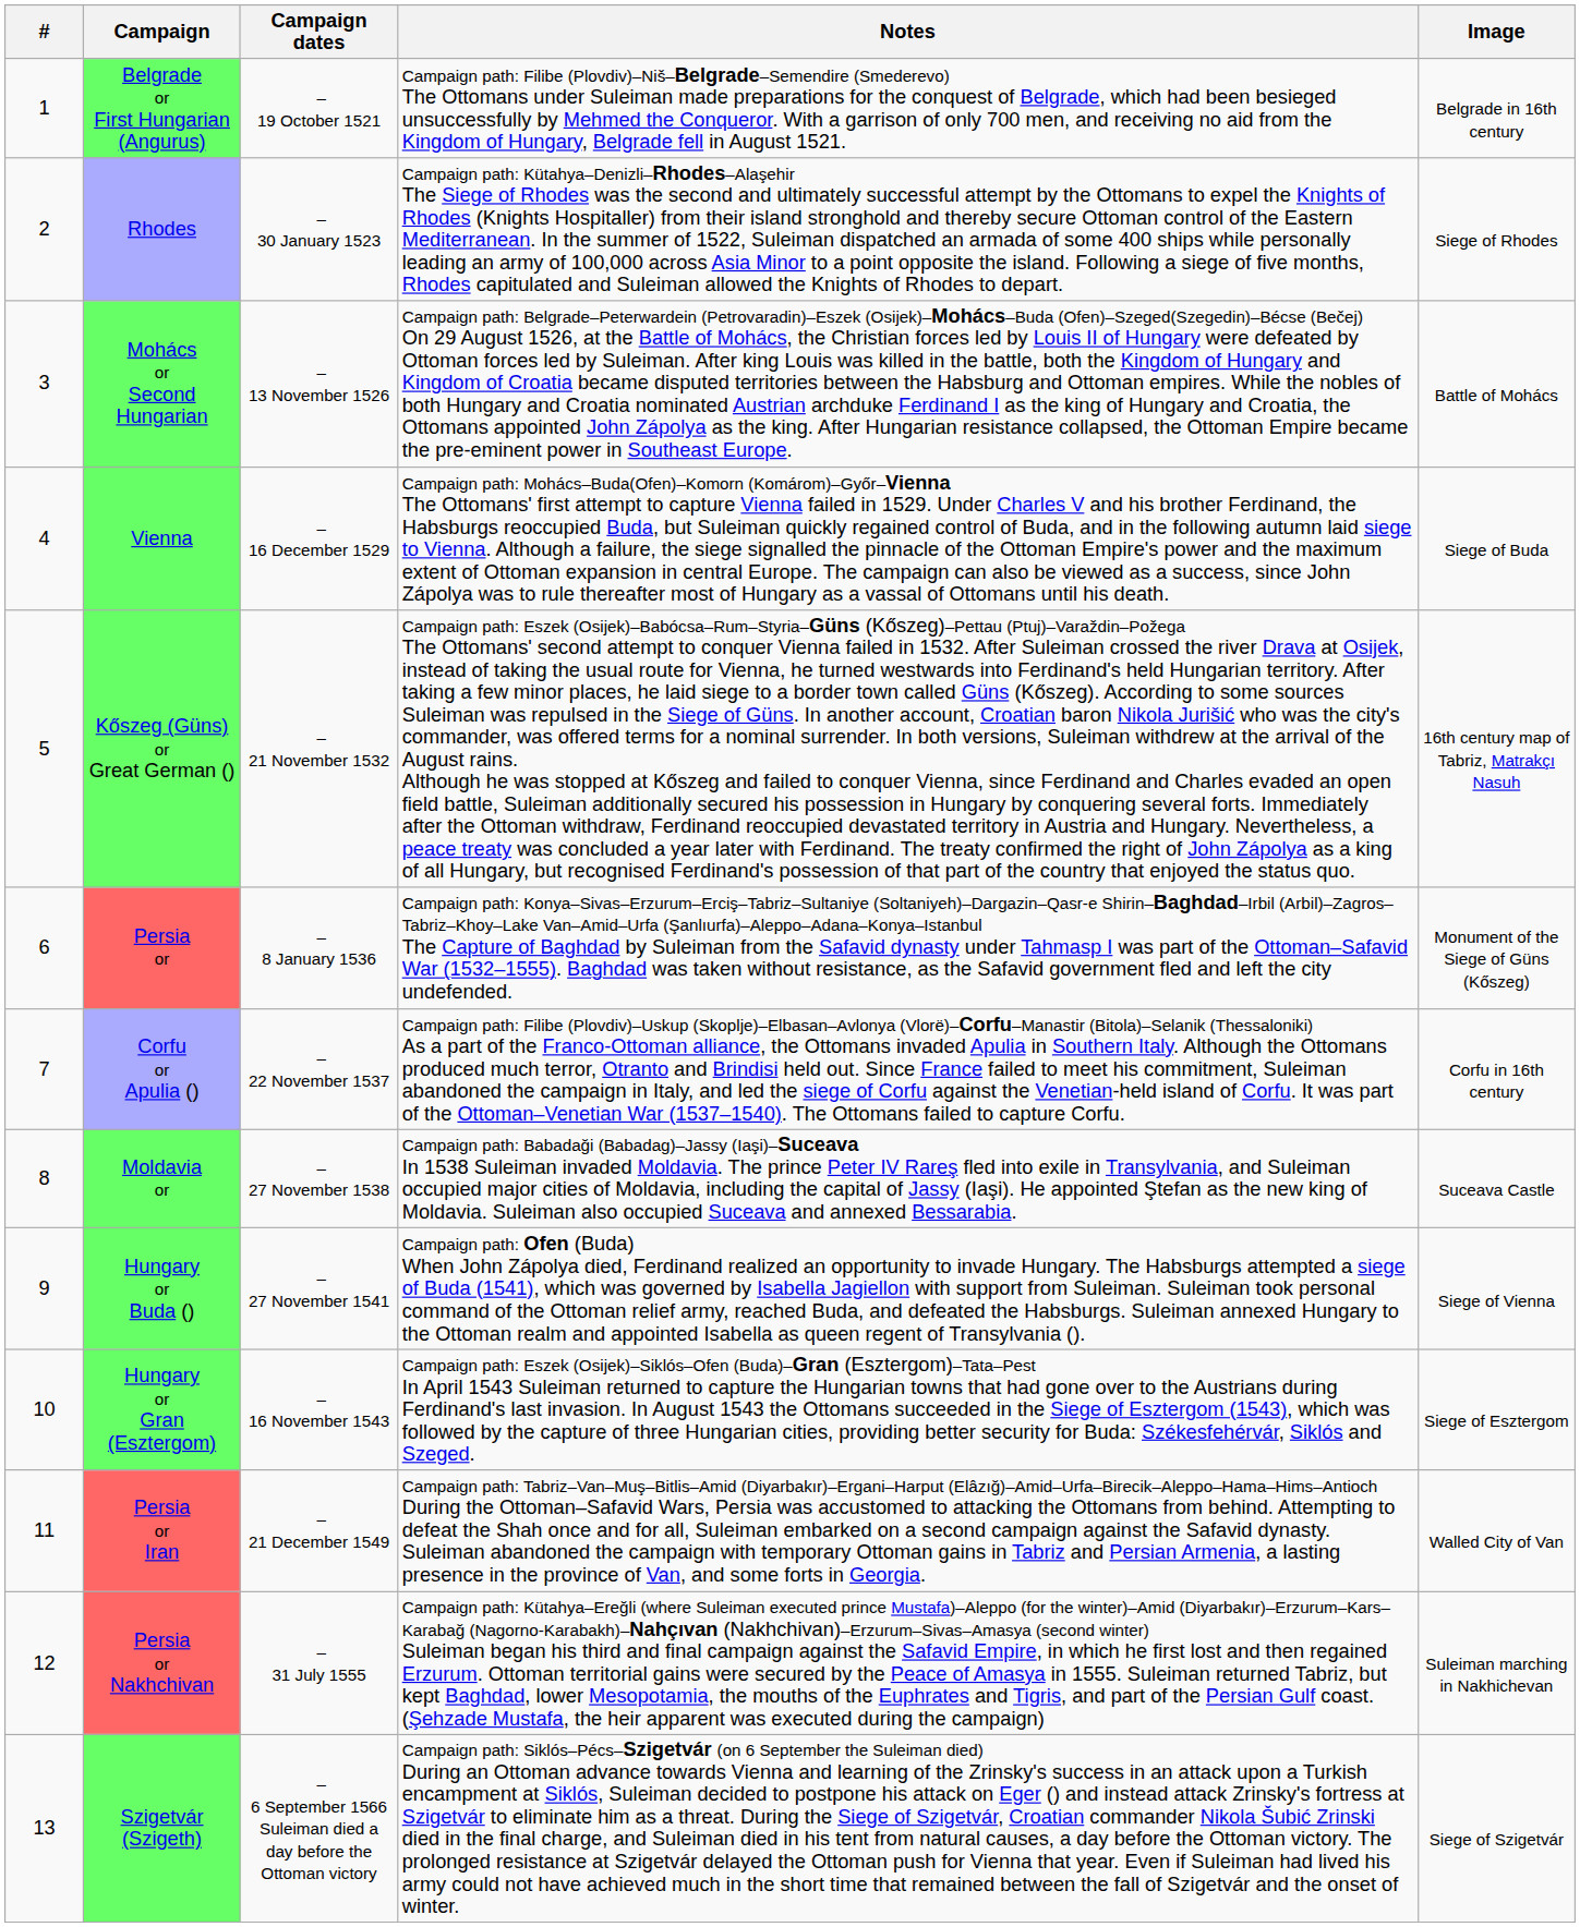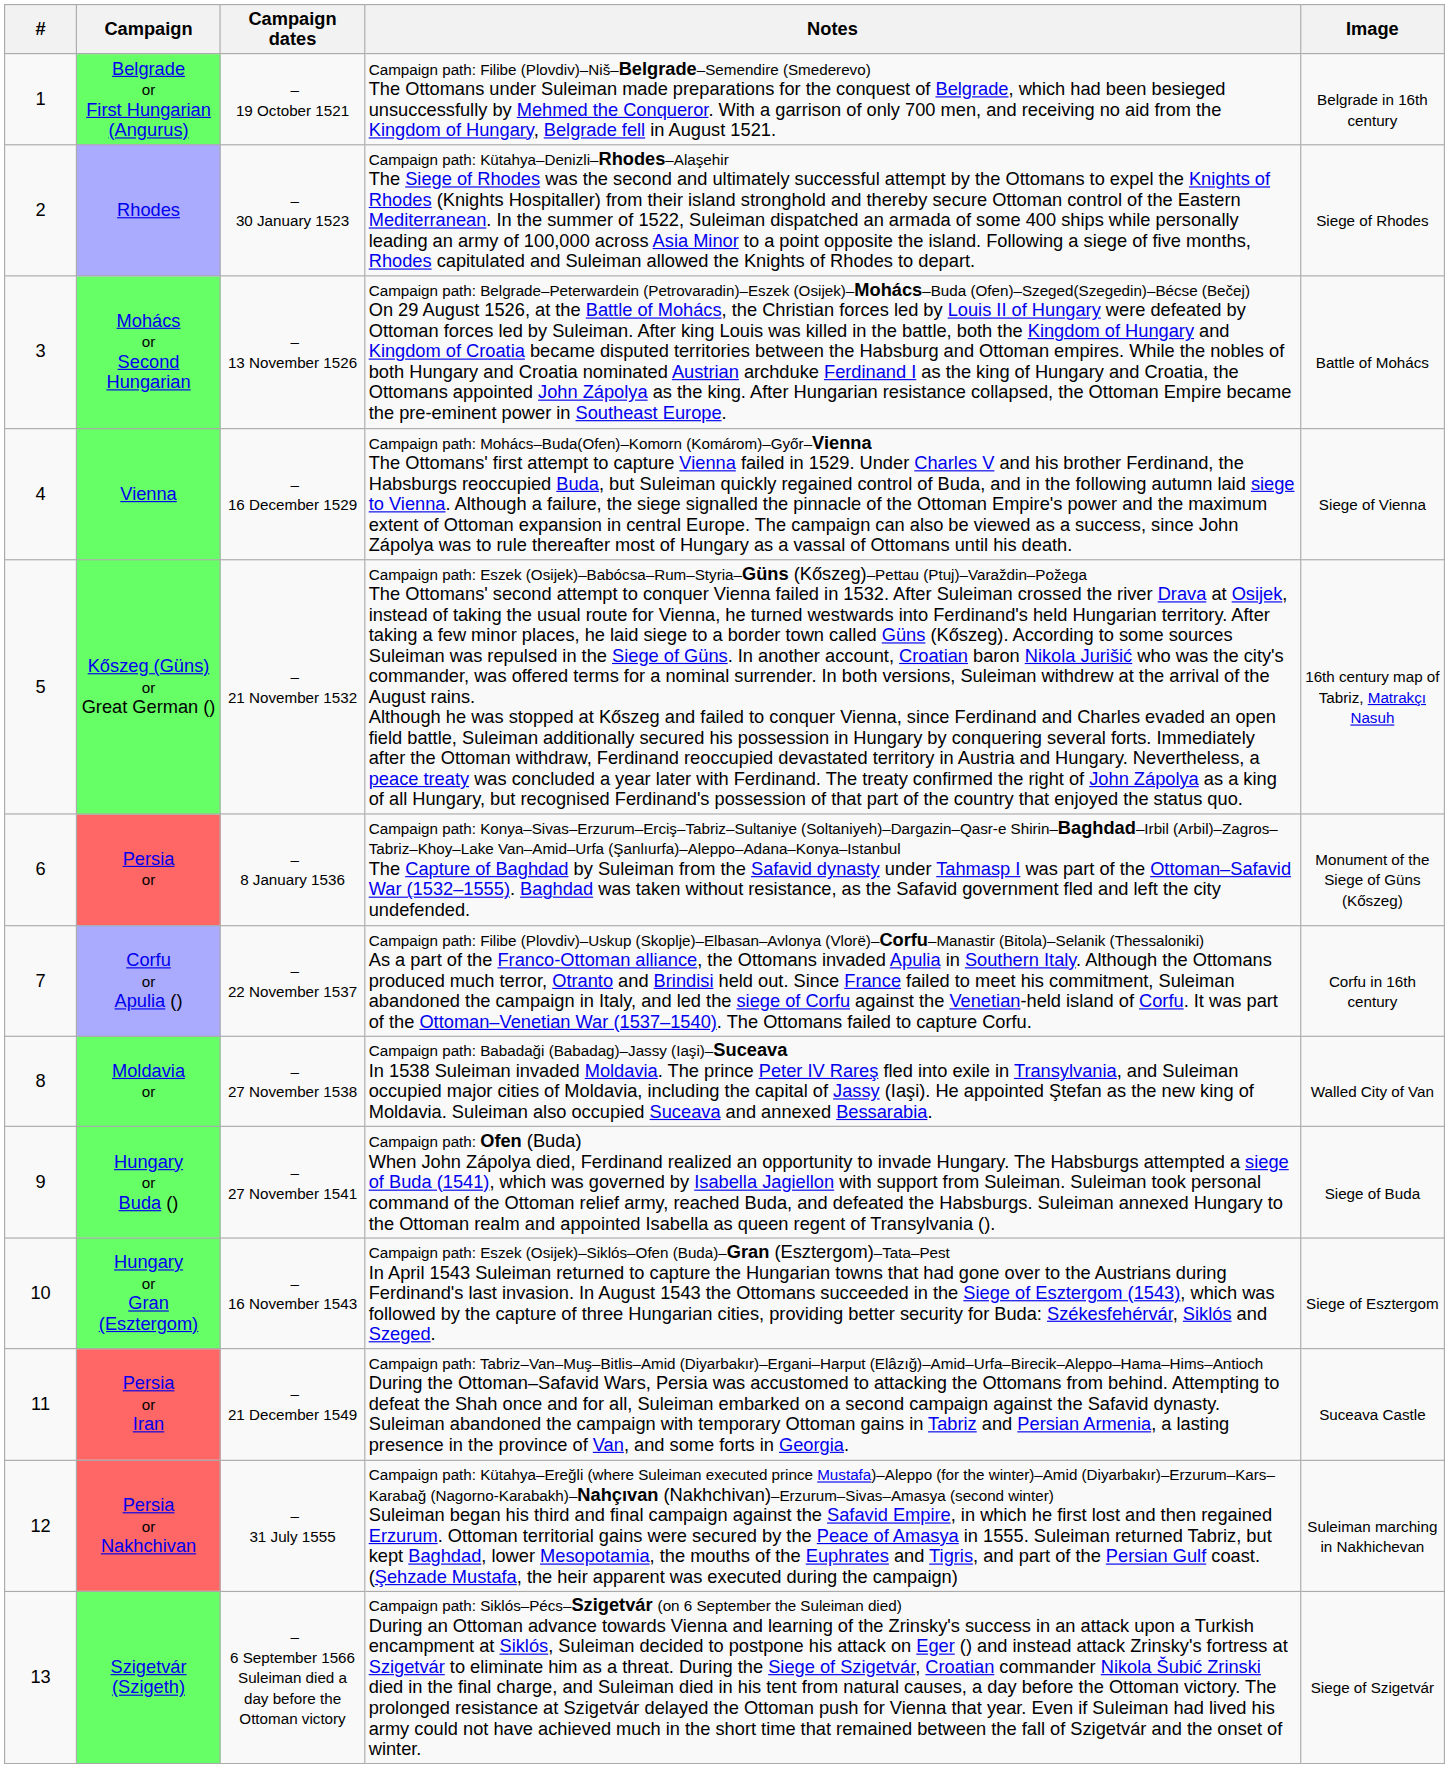Vienna | Image: Siege of Buda -> Siege of Vienna
Moldavia or | Image: Suceava Castle -> Walled City of Van
Hungary or Buda () | Image: Siege of Vienna -> Siege of Buda
Persia or Iran | Image: Walled City of Van -> Suceava Castle
